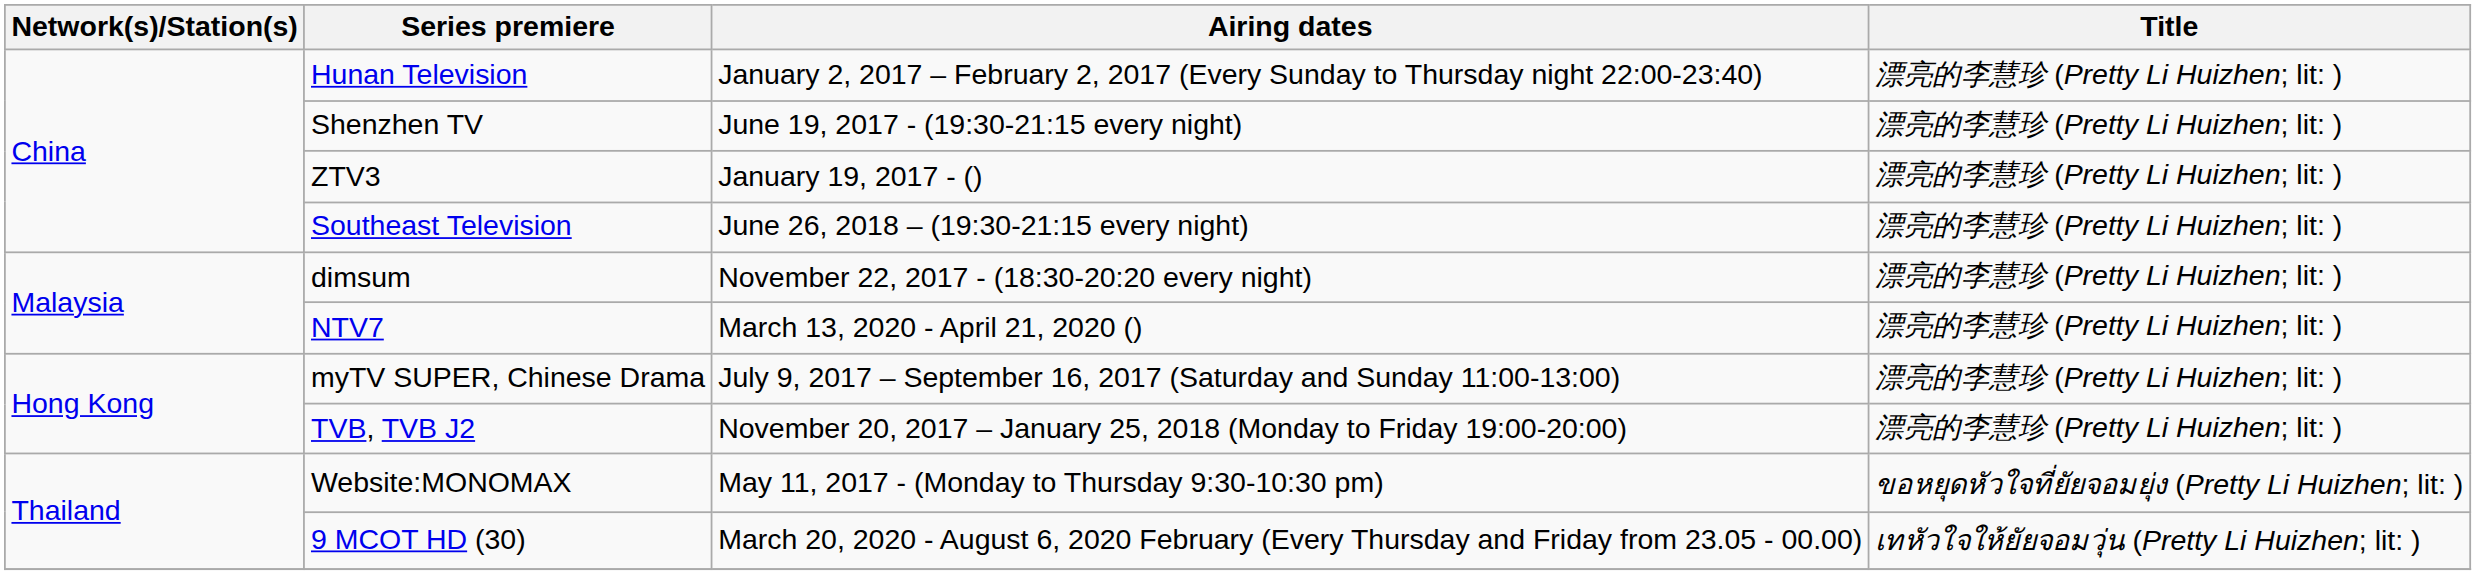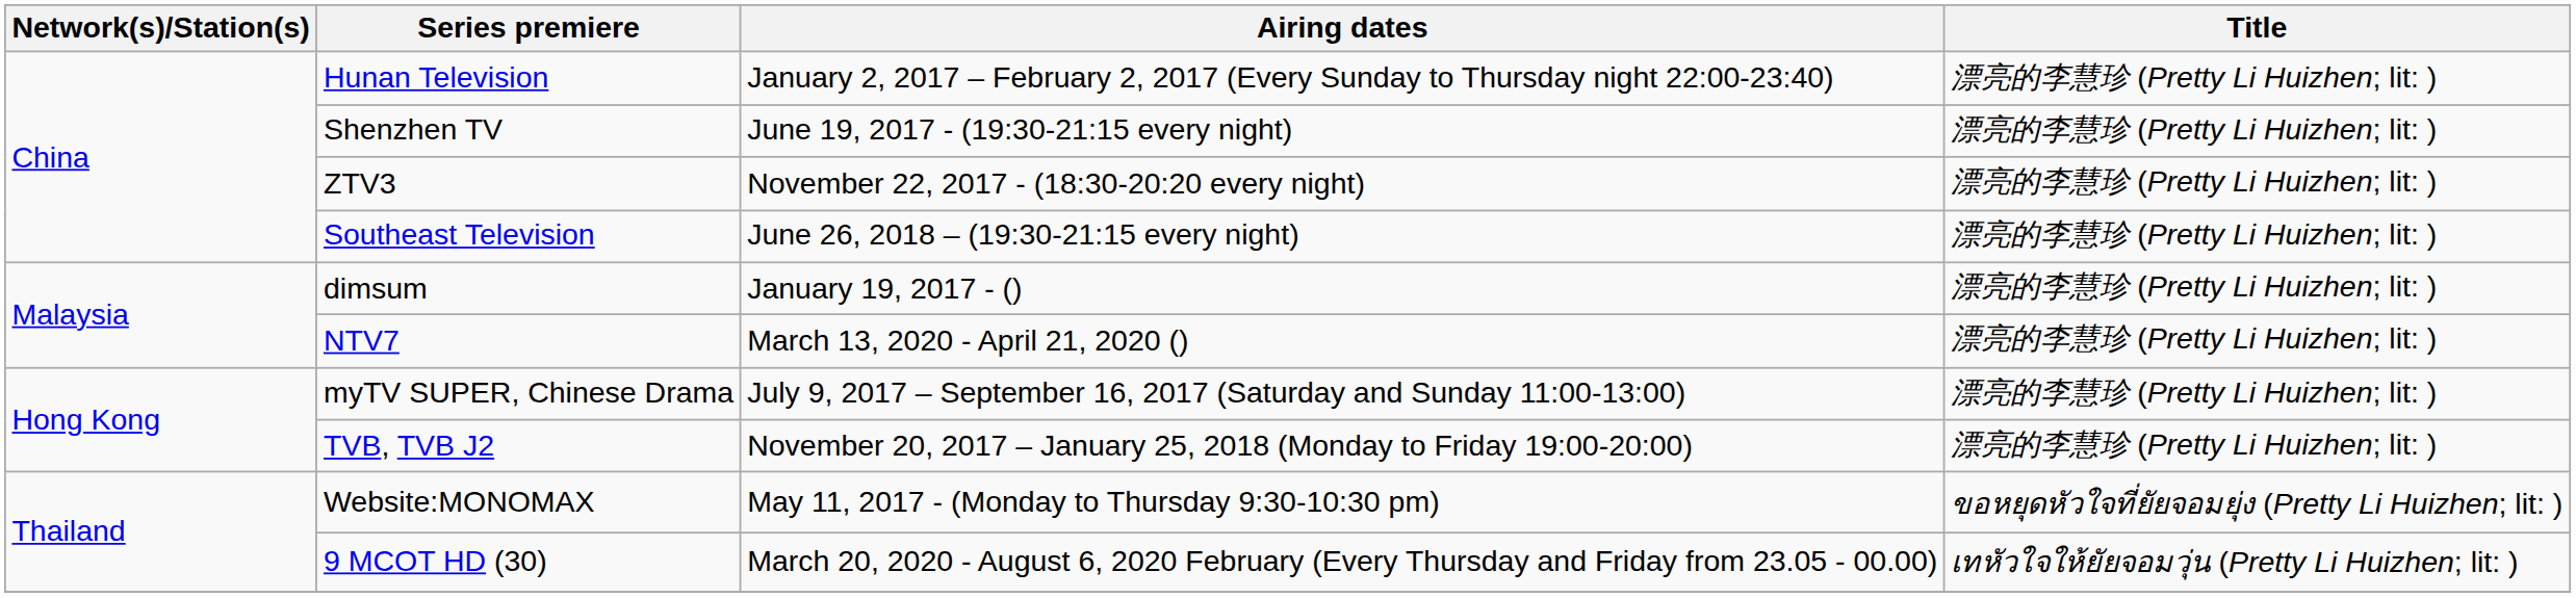ZTV3 | Airing dates: January 19, 2017 - () -> November 22, 2017 - (18:30-20:20 every night)
dimsum | Airing dates: November 22, 2017 - (18:30-20:20 every night) -> January 19, 2017 - ()
